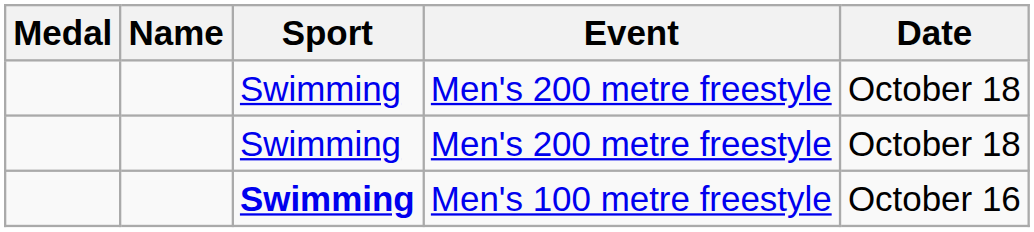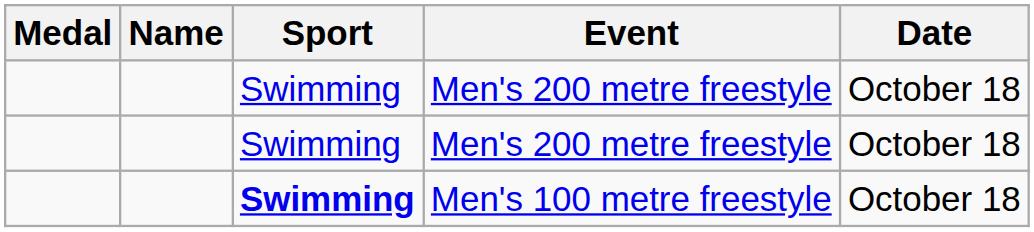Men's 100 metre freestyle | Date: October 16 -> October 18
